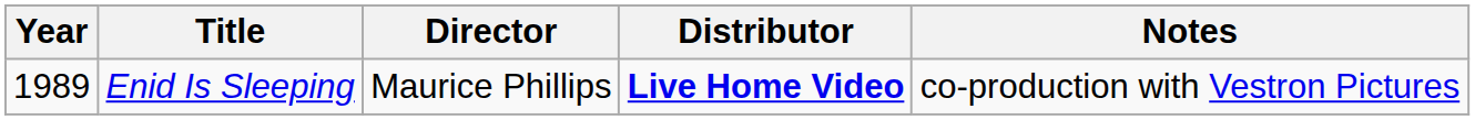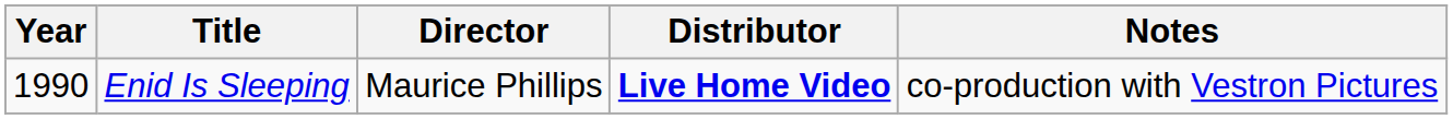Enid Is Sleeping | Year: 1989 -> 1990
